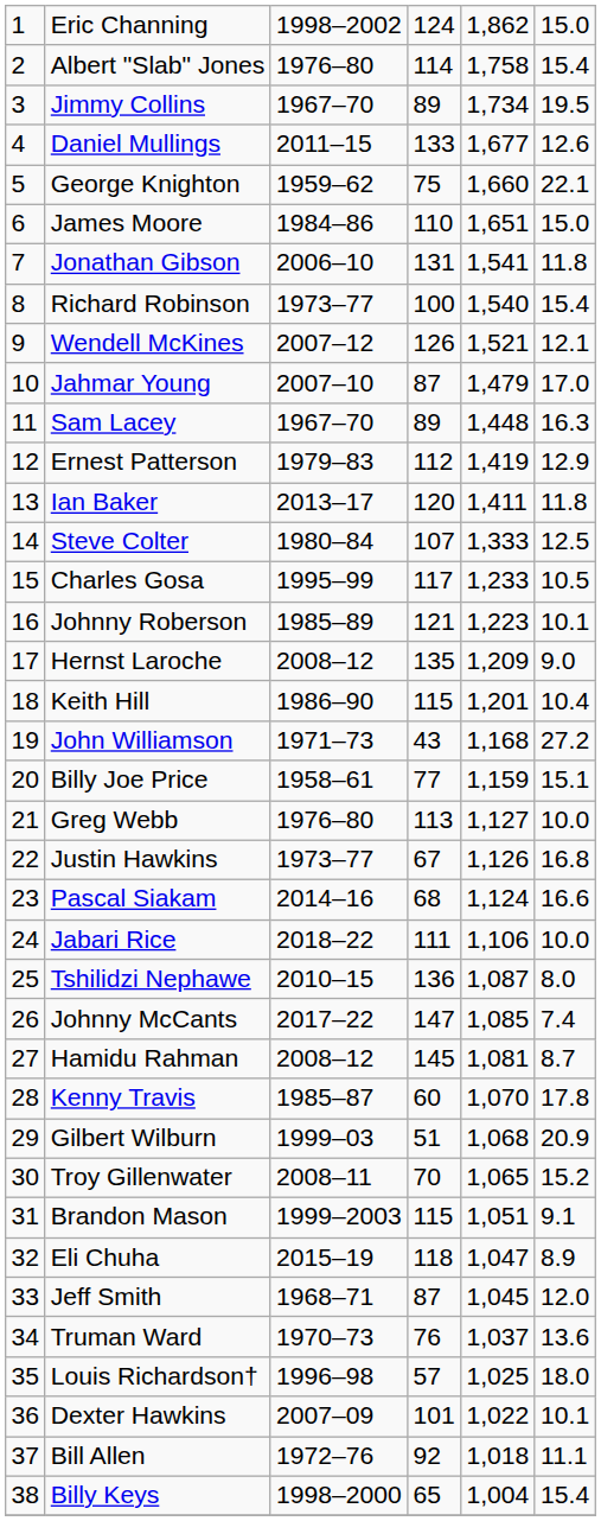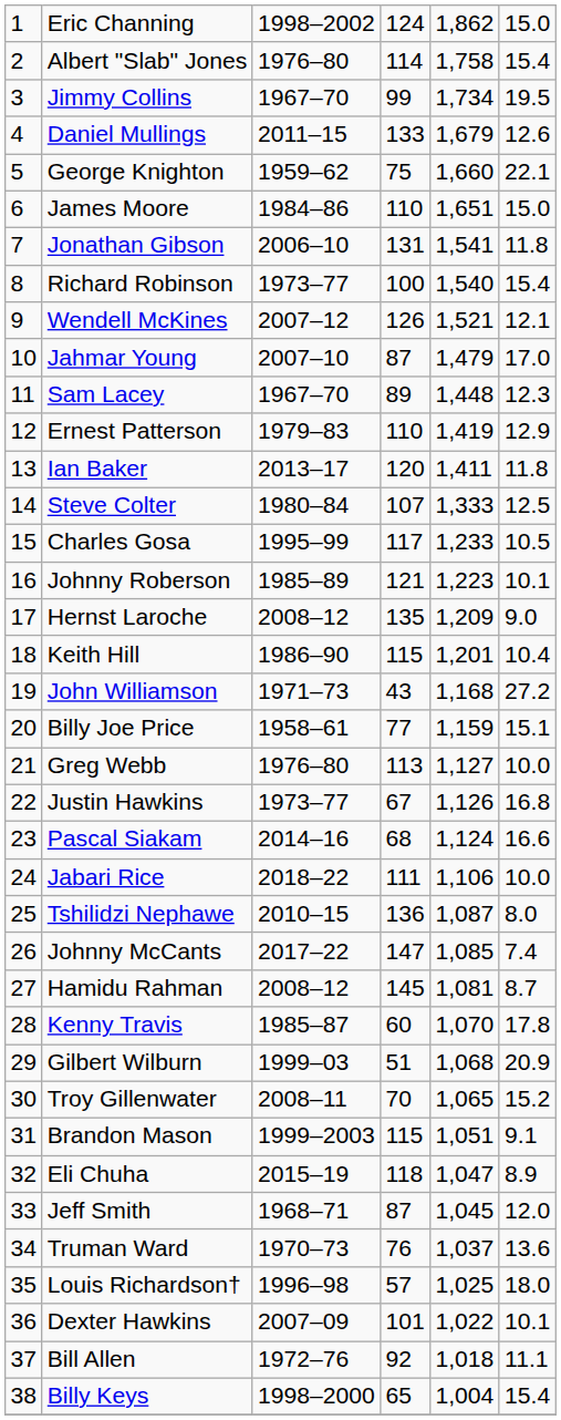Jimmy Collins | column 4: 89 -> 99
Daniel Mullings | column 5: 1,677 -> 1,679
Sam Lacey | column 6: 16.3 -> 12.3
Ernest Patterson | column 4: 112 -> 110
